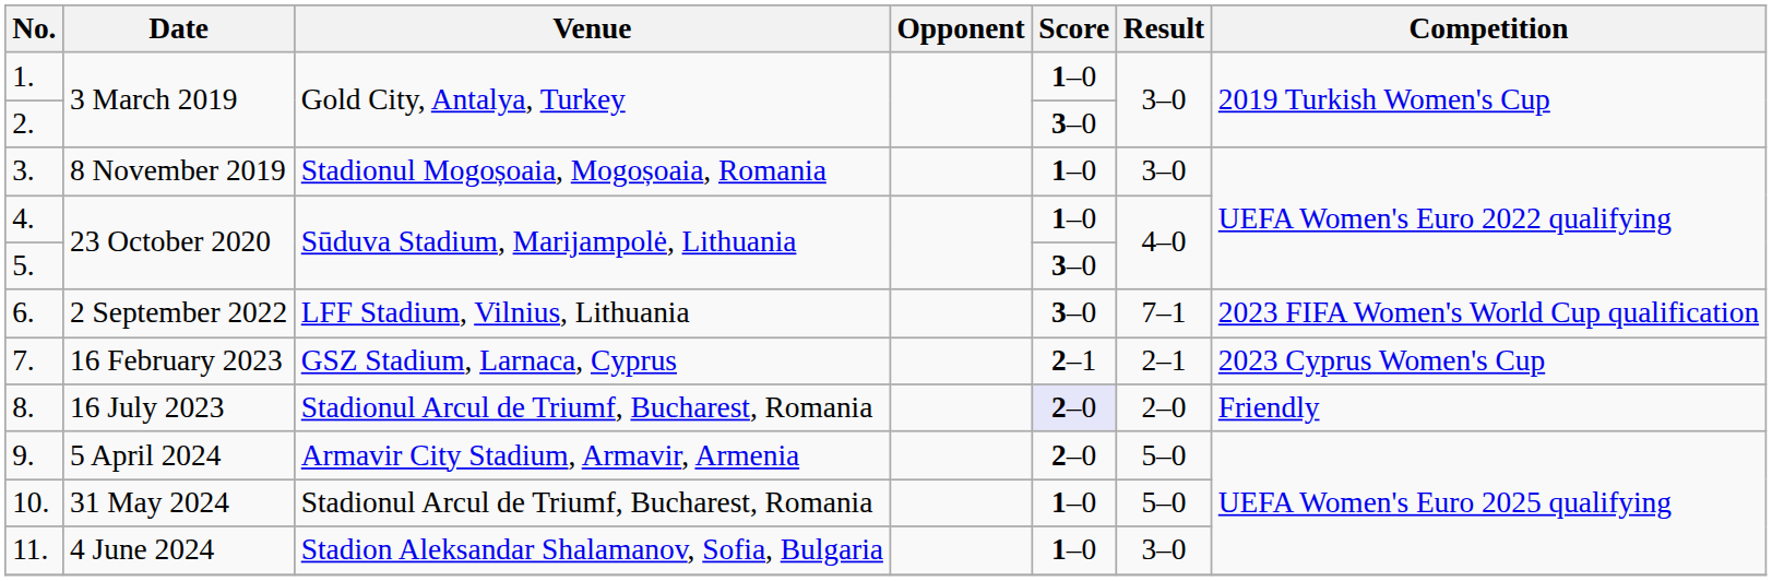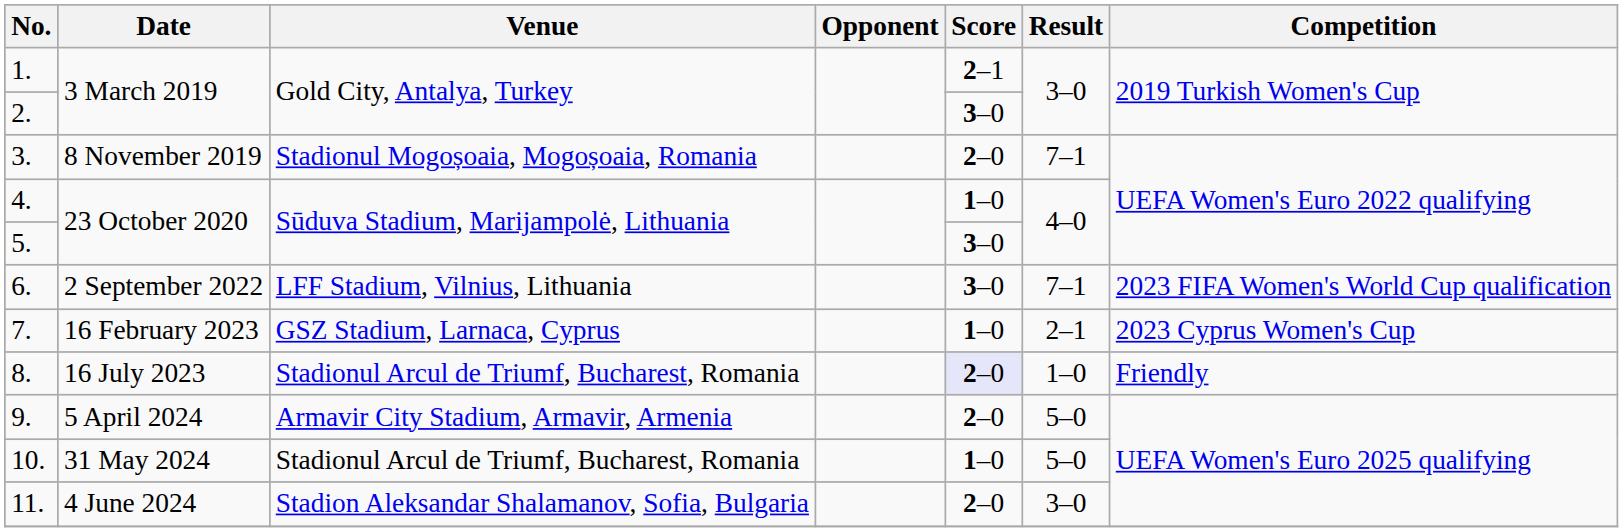1. | Score: 1–0 -> 2–1
3. | Score: 1–0 -> 2–0
3. | Result: 3–0 -> 7–1
7. | Score: 2–1 -> 1–0
8. | Result: 2–0 -> 1–0
11. | Score: 1–0 -> 2–0
